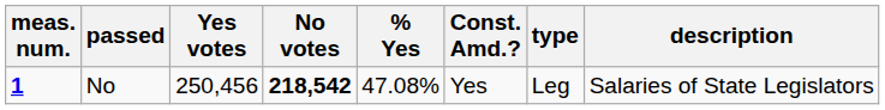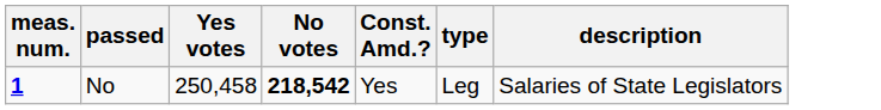- column: % Yes | 47.08%
No | Yes votes: 250,456 -> 250,458
